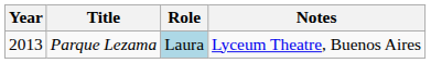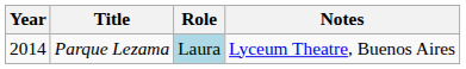Parque Lezama | Year: 2013 -> 2014
